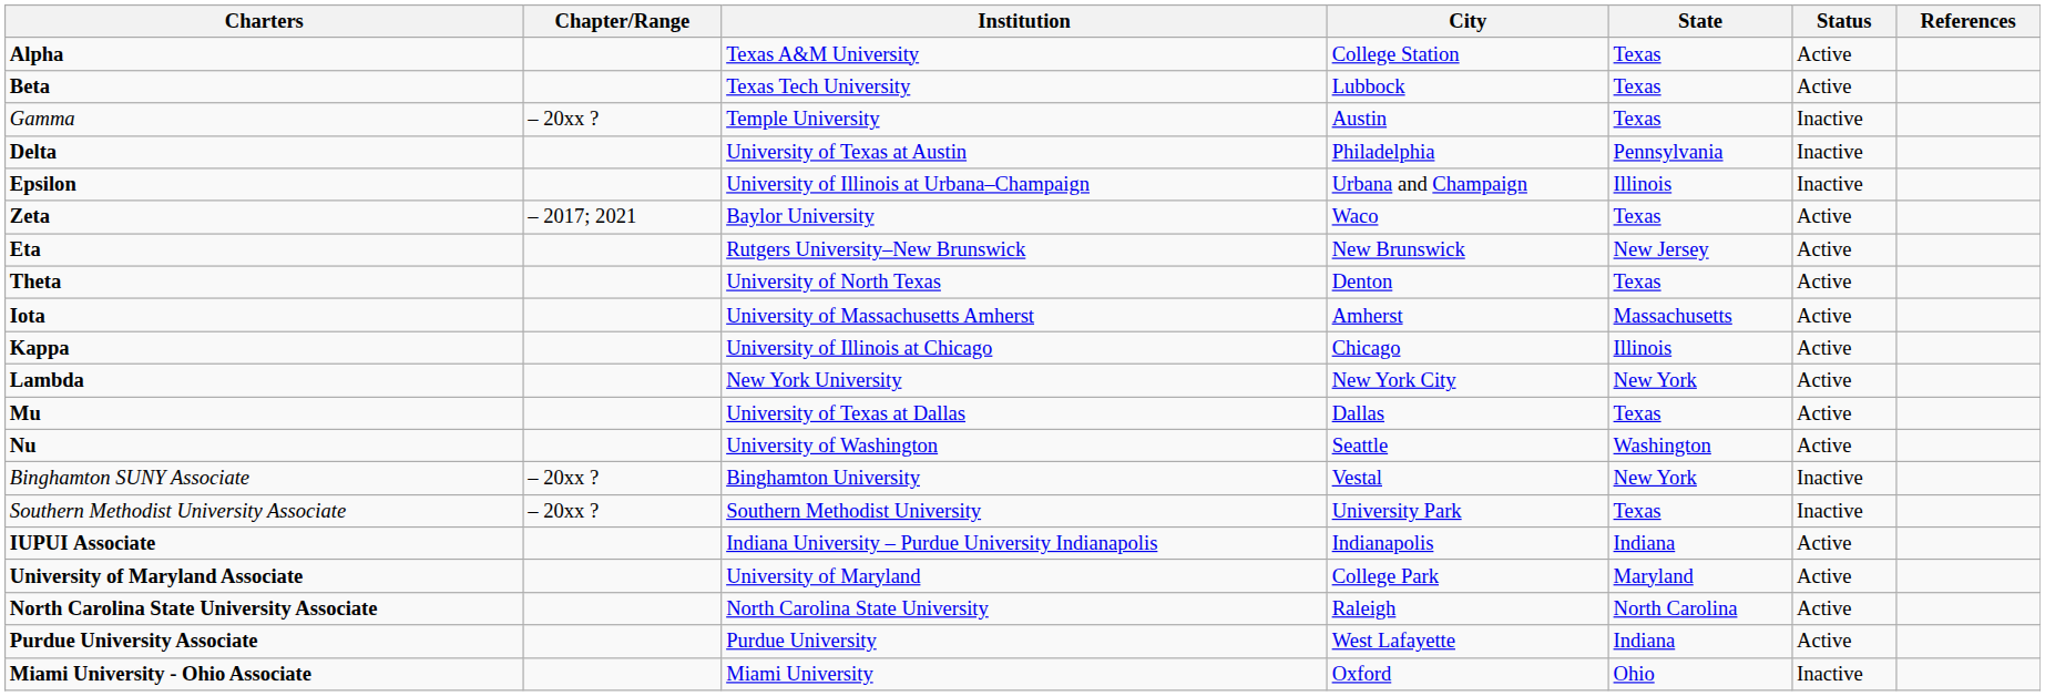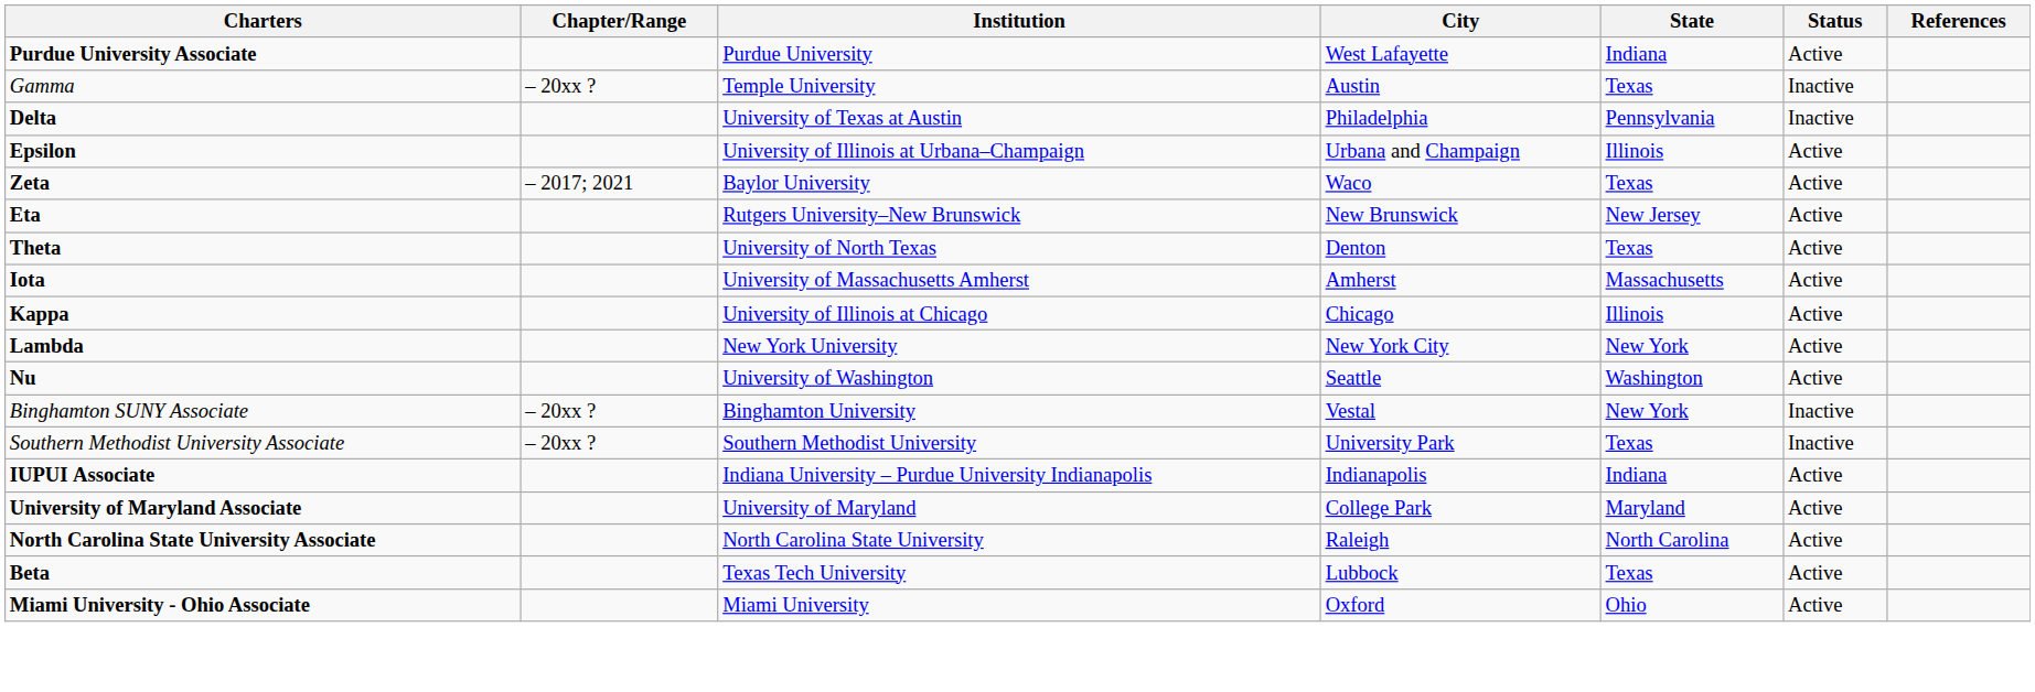- row: Alpha | Texas A&M University | College Station | Texas | Active
rows swapped: Beta <-> Purdue University Associate
Epsilon | Status: Inactive -> Active
- row: Mu | University of Texas at Dallas | Dallas | Texas | Active
Miami University - Ohio Associate | Status: Inactive -> Active
